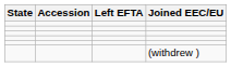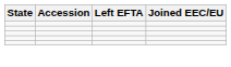- row: (withdrew )
